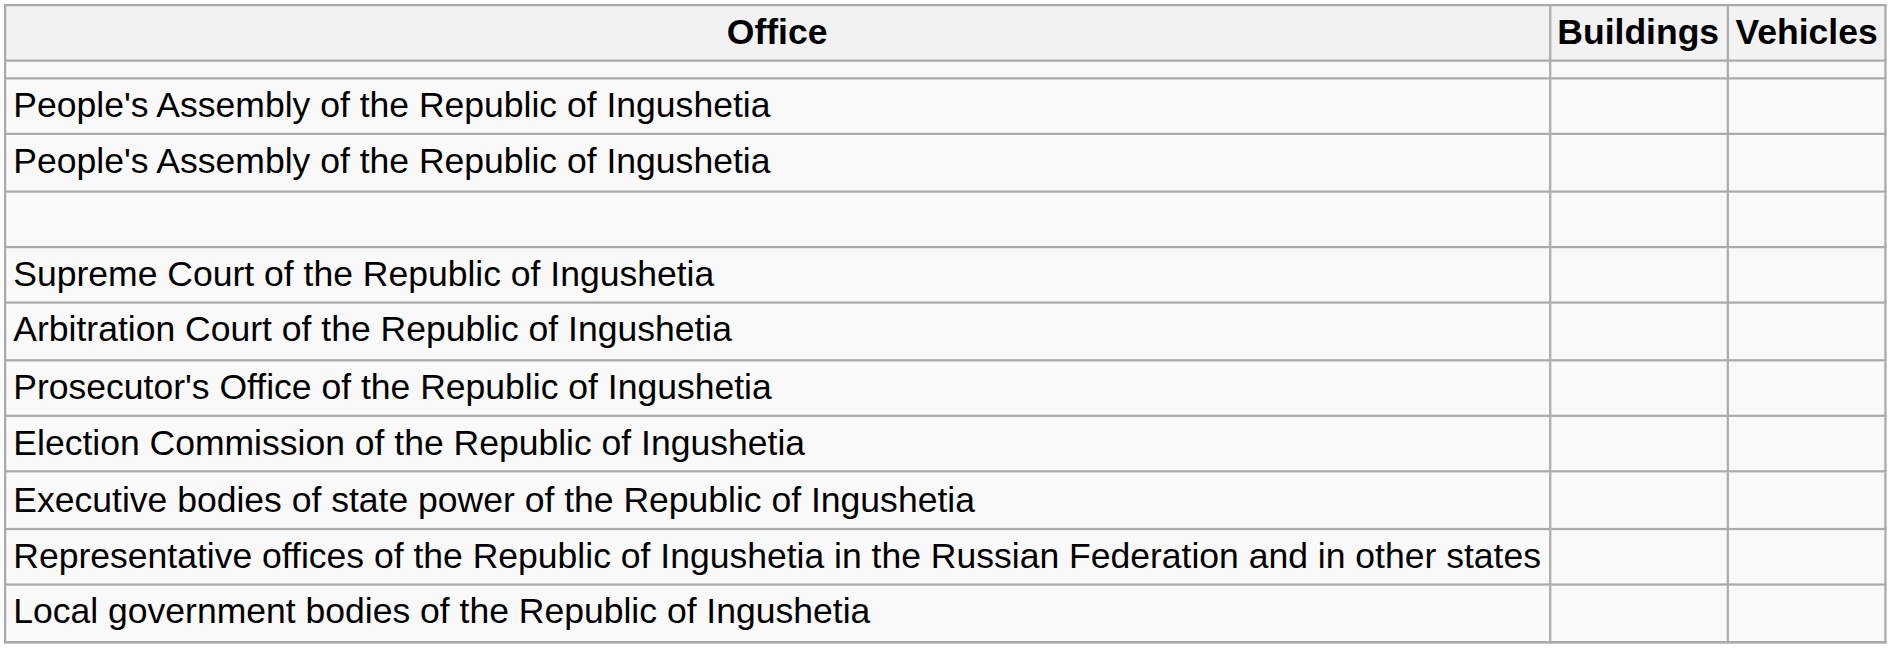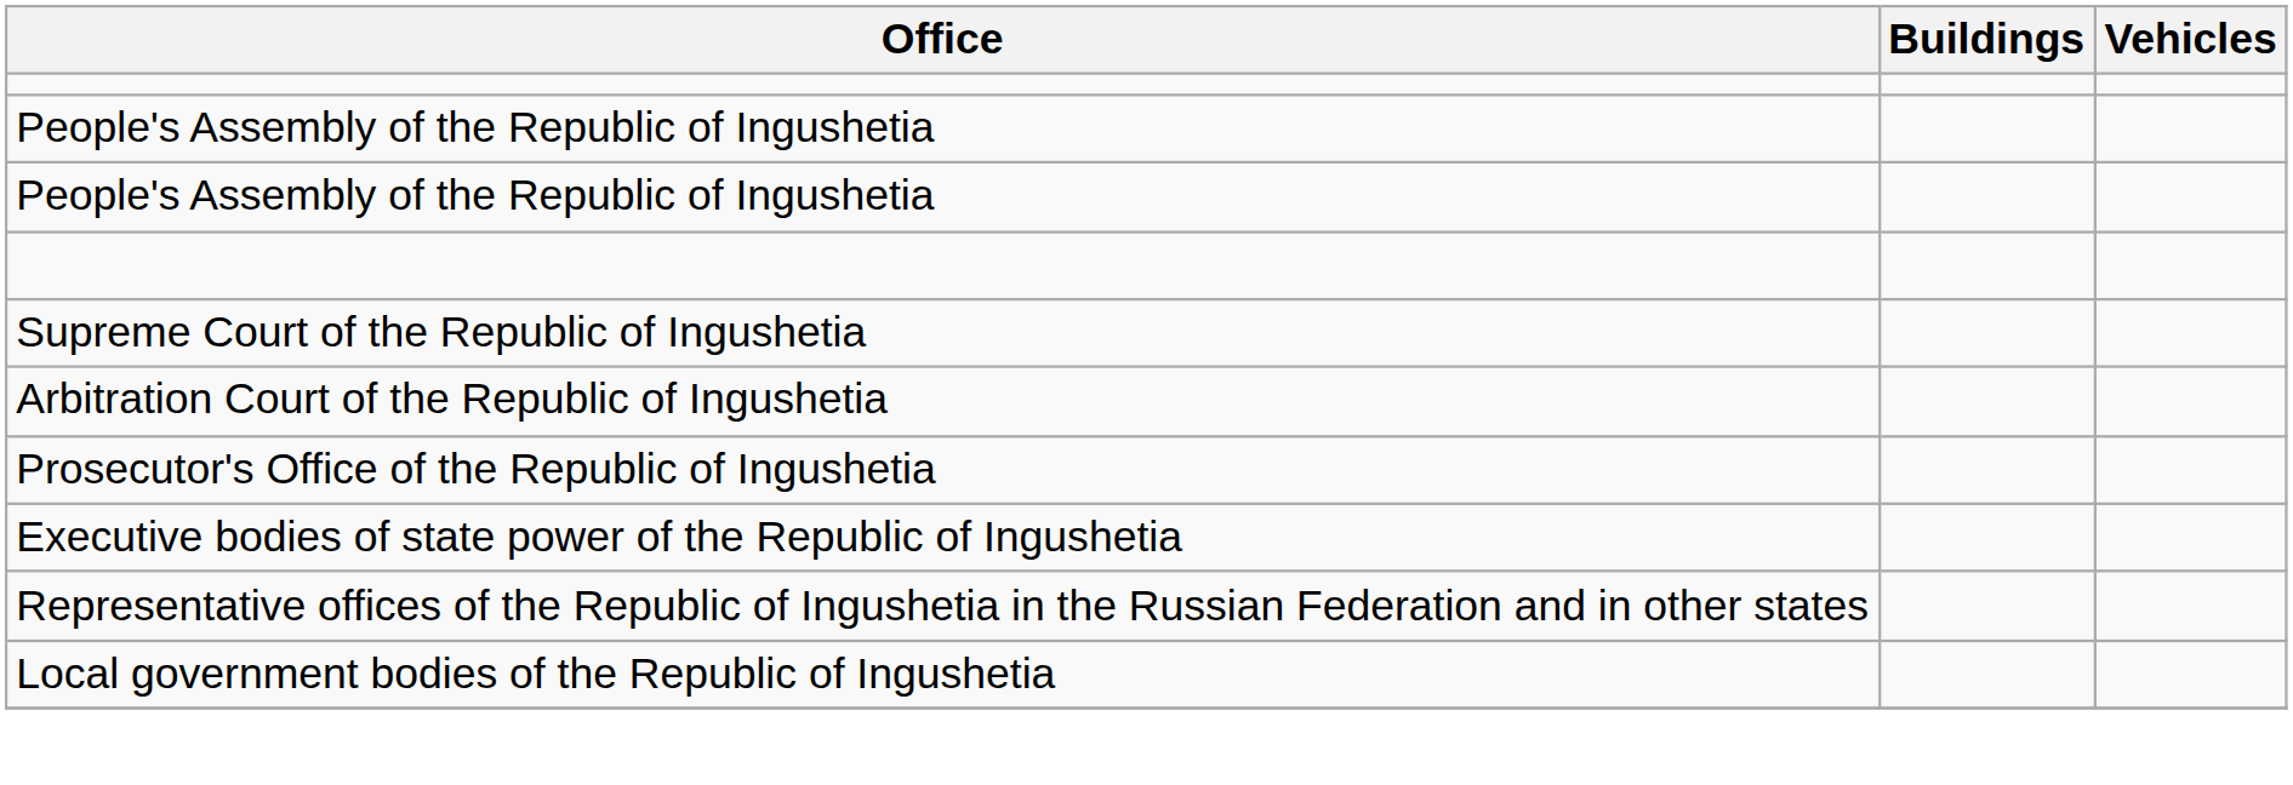- row: Election Commission of the Republic of Ingushetia
